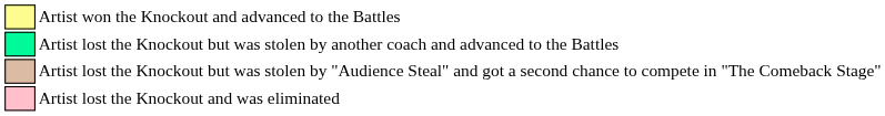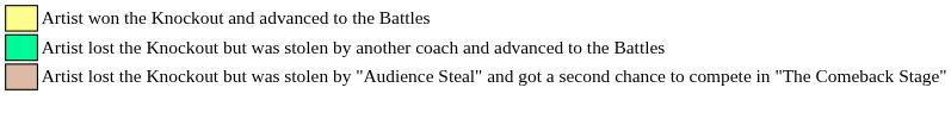- row: Artist lost the Knockout and was eliminated
